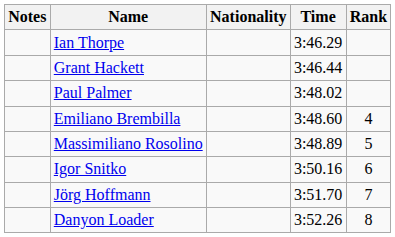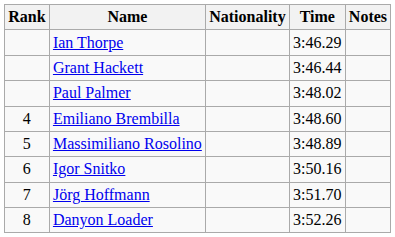columns swapped: Rank <-> Notes
